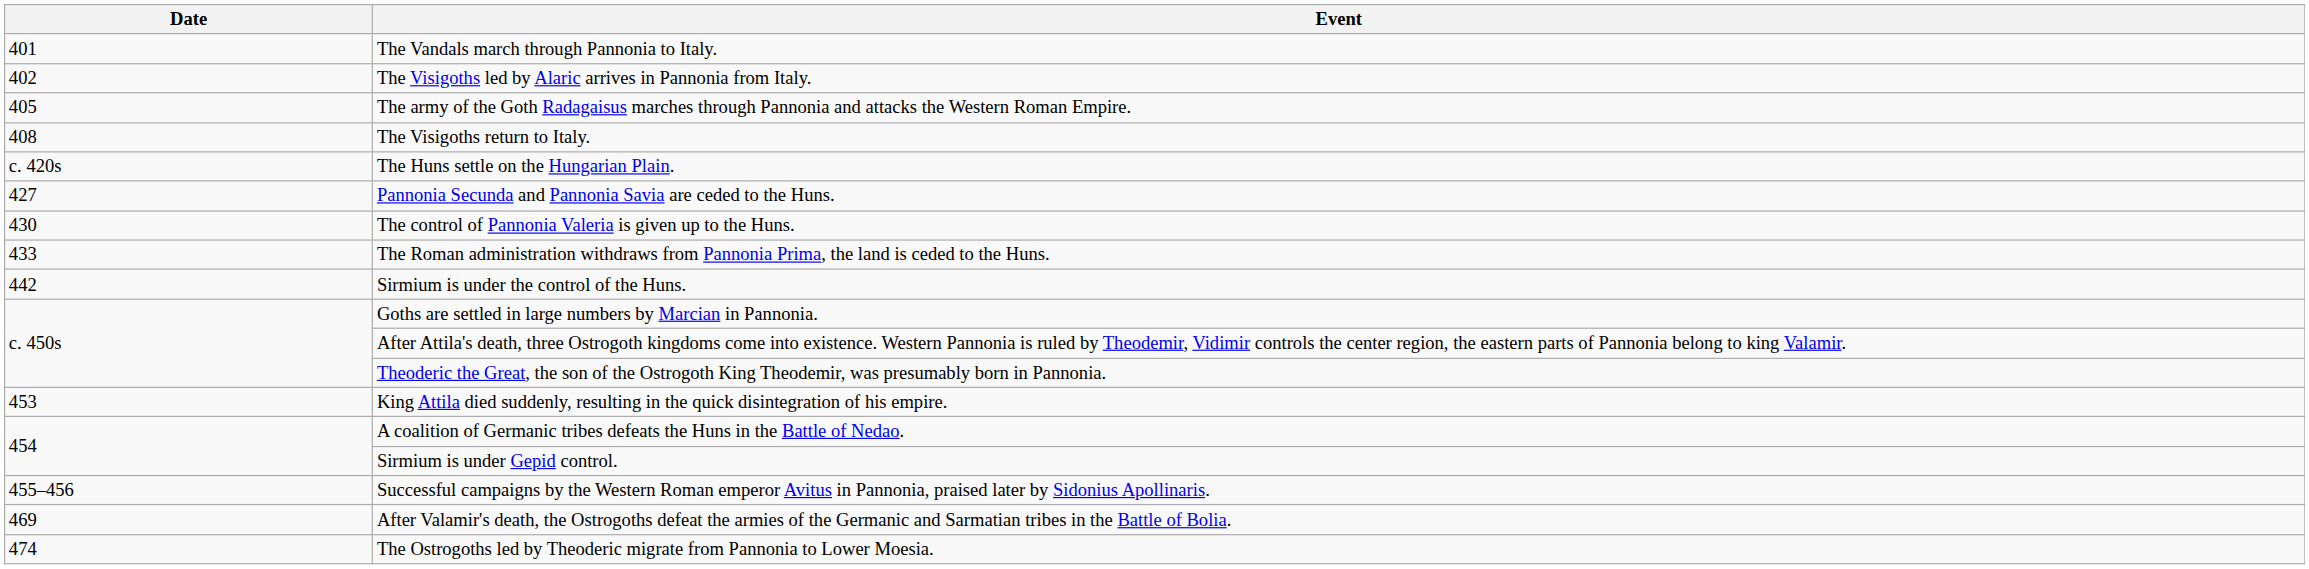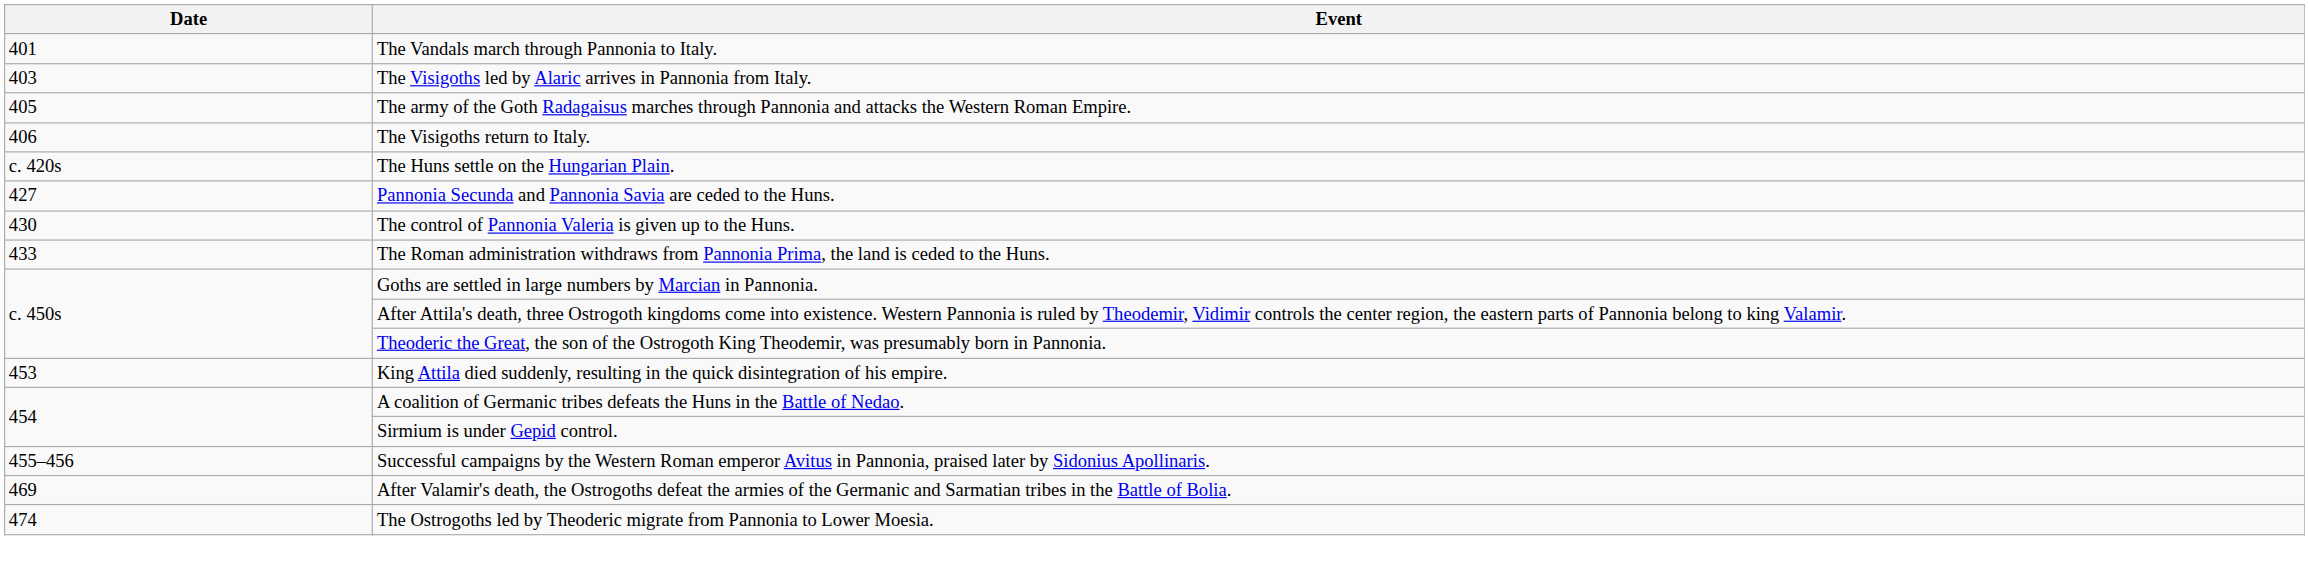The Visigoths led by Alaric arrives in Pannonia from Italy. | Date: 402 -> 403
The Visigoths return to Italy. | Date: 408 -> 406
- row: 442 | Sirmium is under the control of the Huns.
